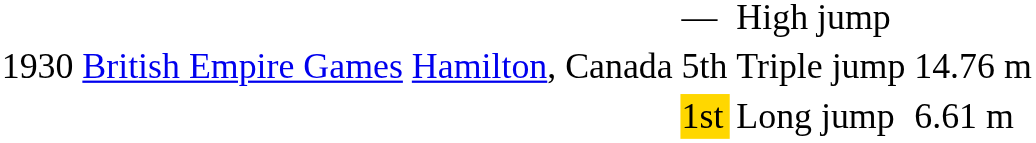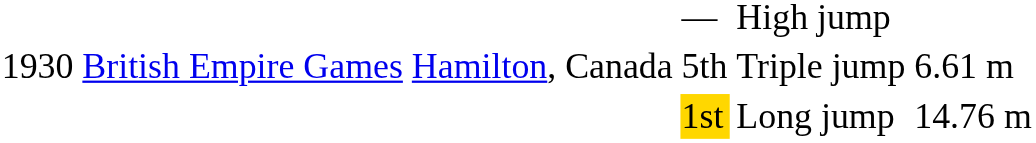5th | column 6: 14.76 m -> 6.61 m
1st | column 6: 6.61 m -> 14.76 m
